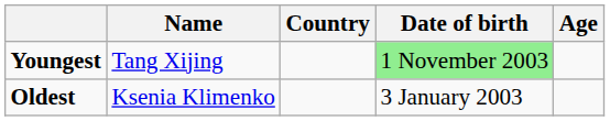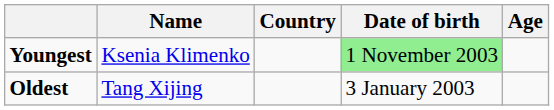Youngest | Name: Tang Xijing -> Ksenia Klimenko
Oldest | Name: Ksenia Klimenko -> Tang Xijing
